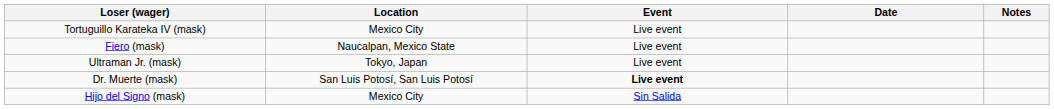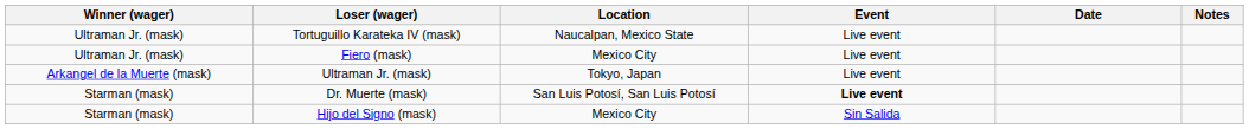+ column: Winner (wager) | Ultraman Jr. (mask) | Ultraman Jr. (mask) | Arkangel de la Muerte (mask) | Starman (mask) | Starman (mask)
Tortuguillo Karateka IV (mask) | Location: Mexico City -> Naucalpan, Mexico State
Fiero (mask) | Location: Naucalpan, Mexico State -> Mexico City
